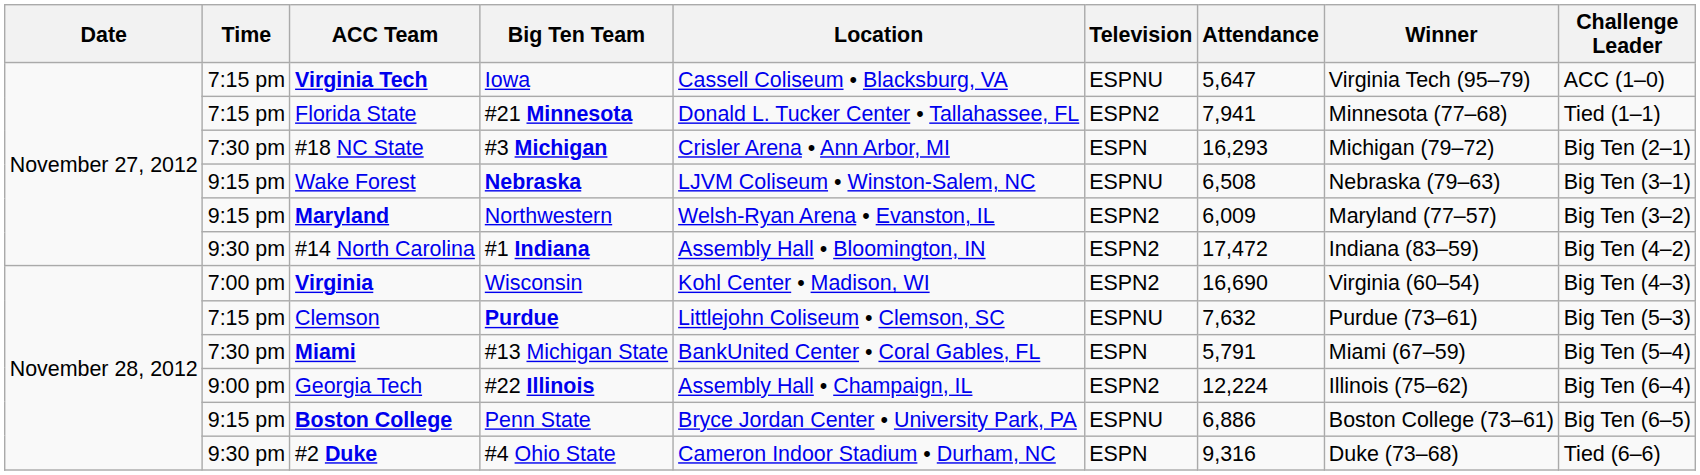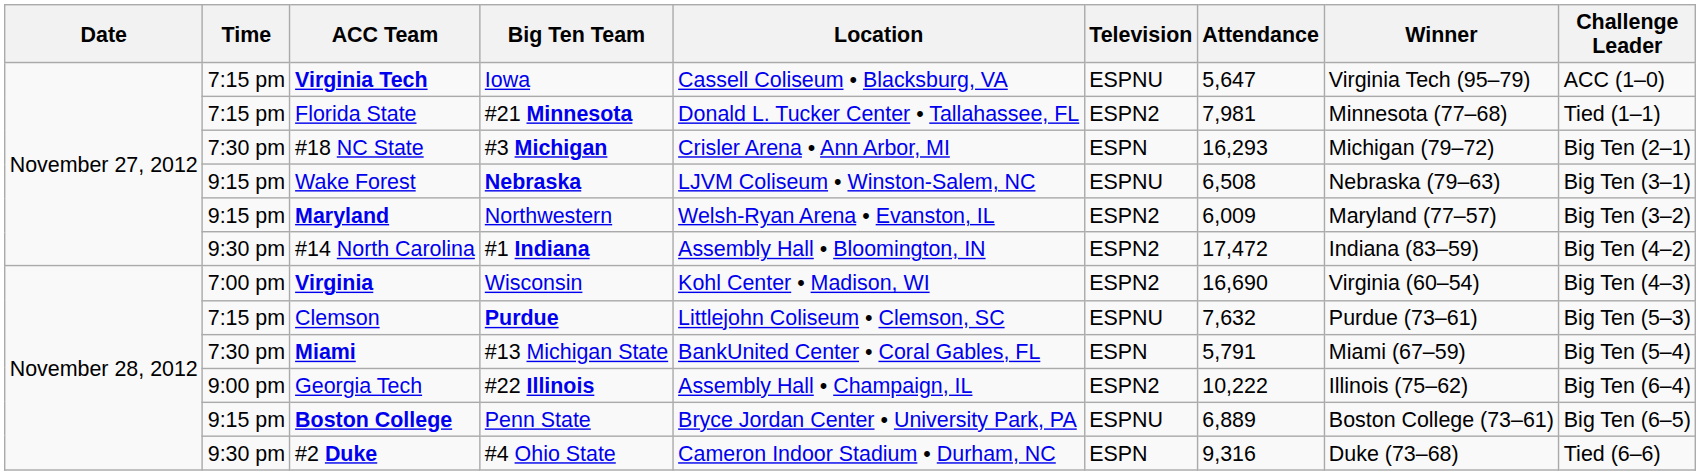Florida State | Attendance: 7,941 -> 7,981
Georgia Tech | Attendance: 12,224 -> 10,222
Boston College | Attendance: 6,886 -> 6,889
